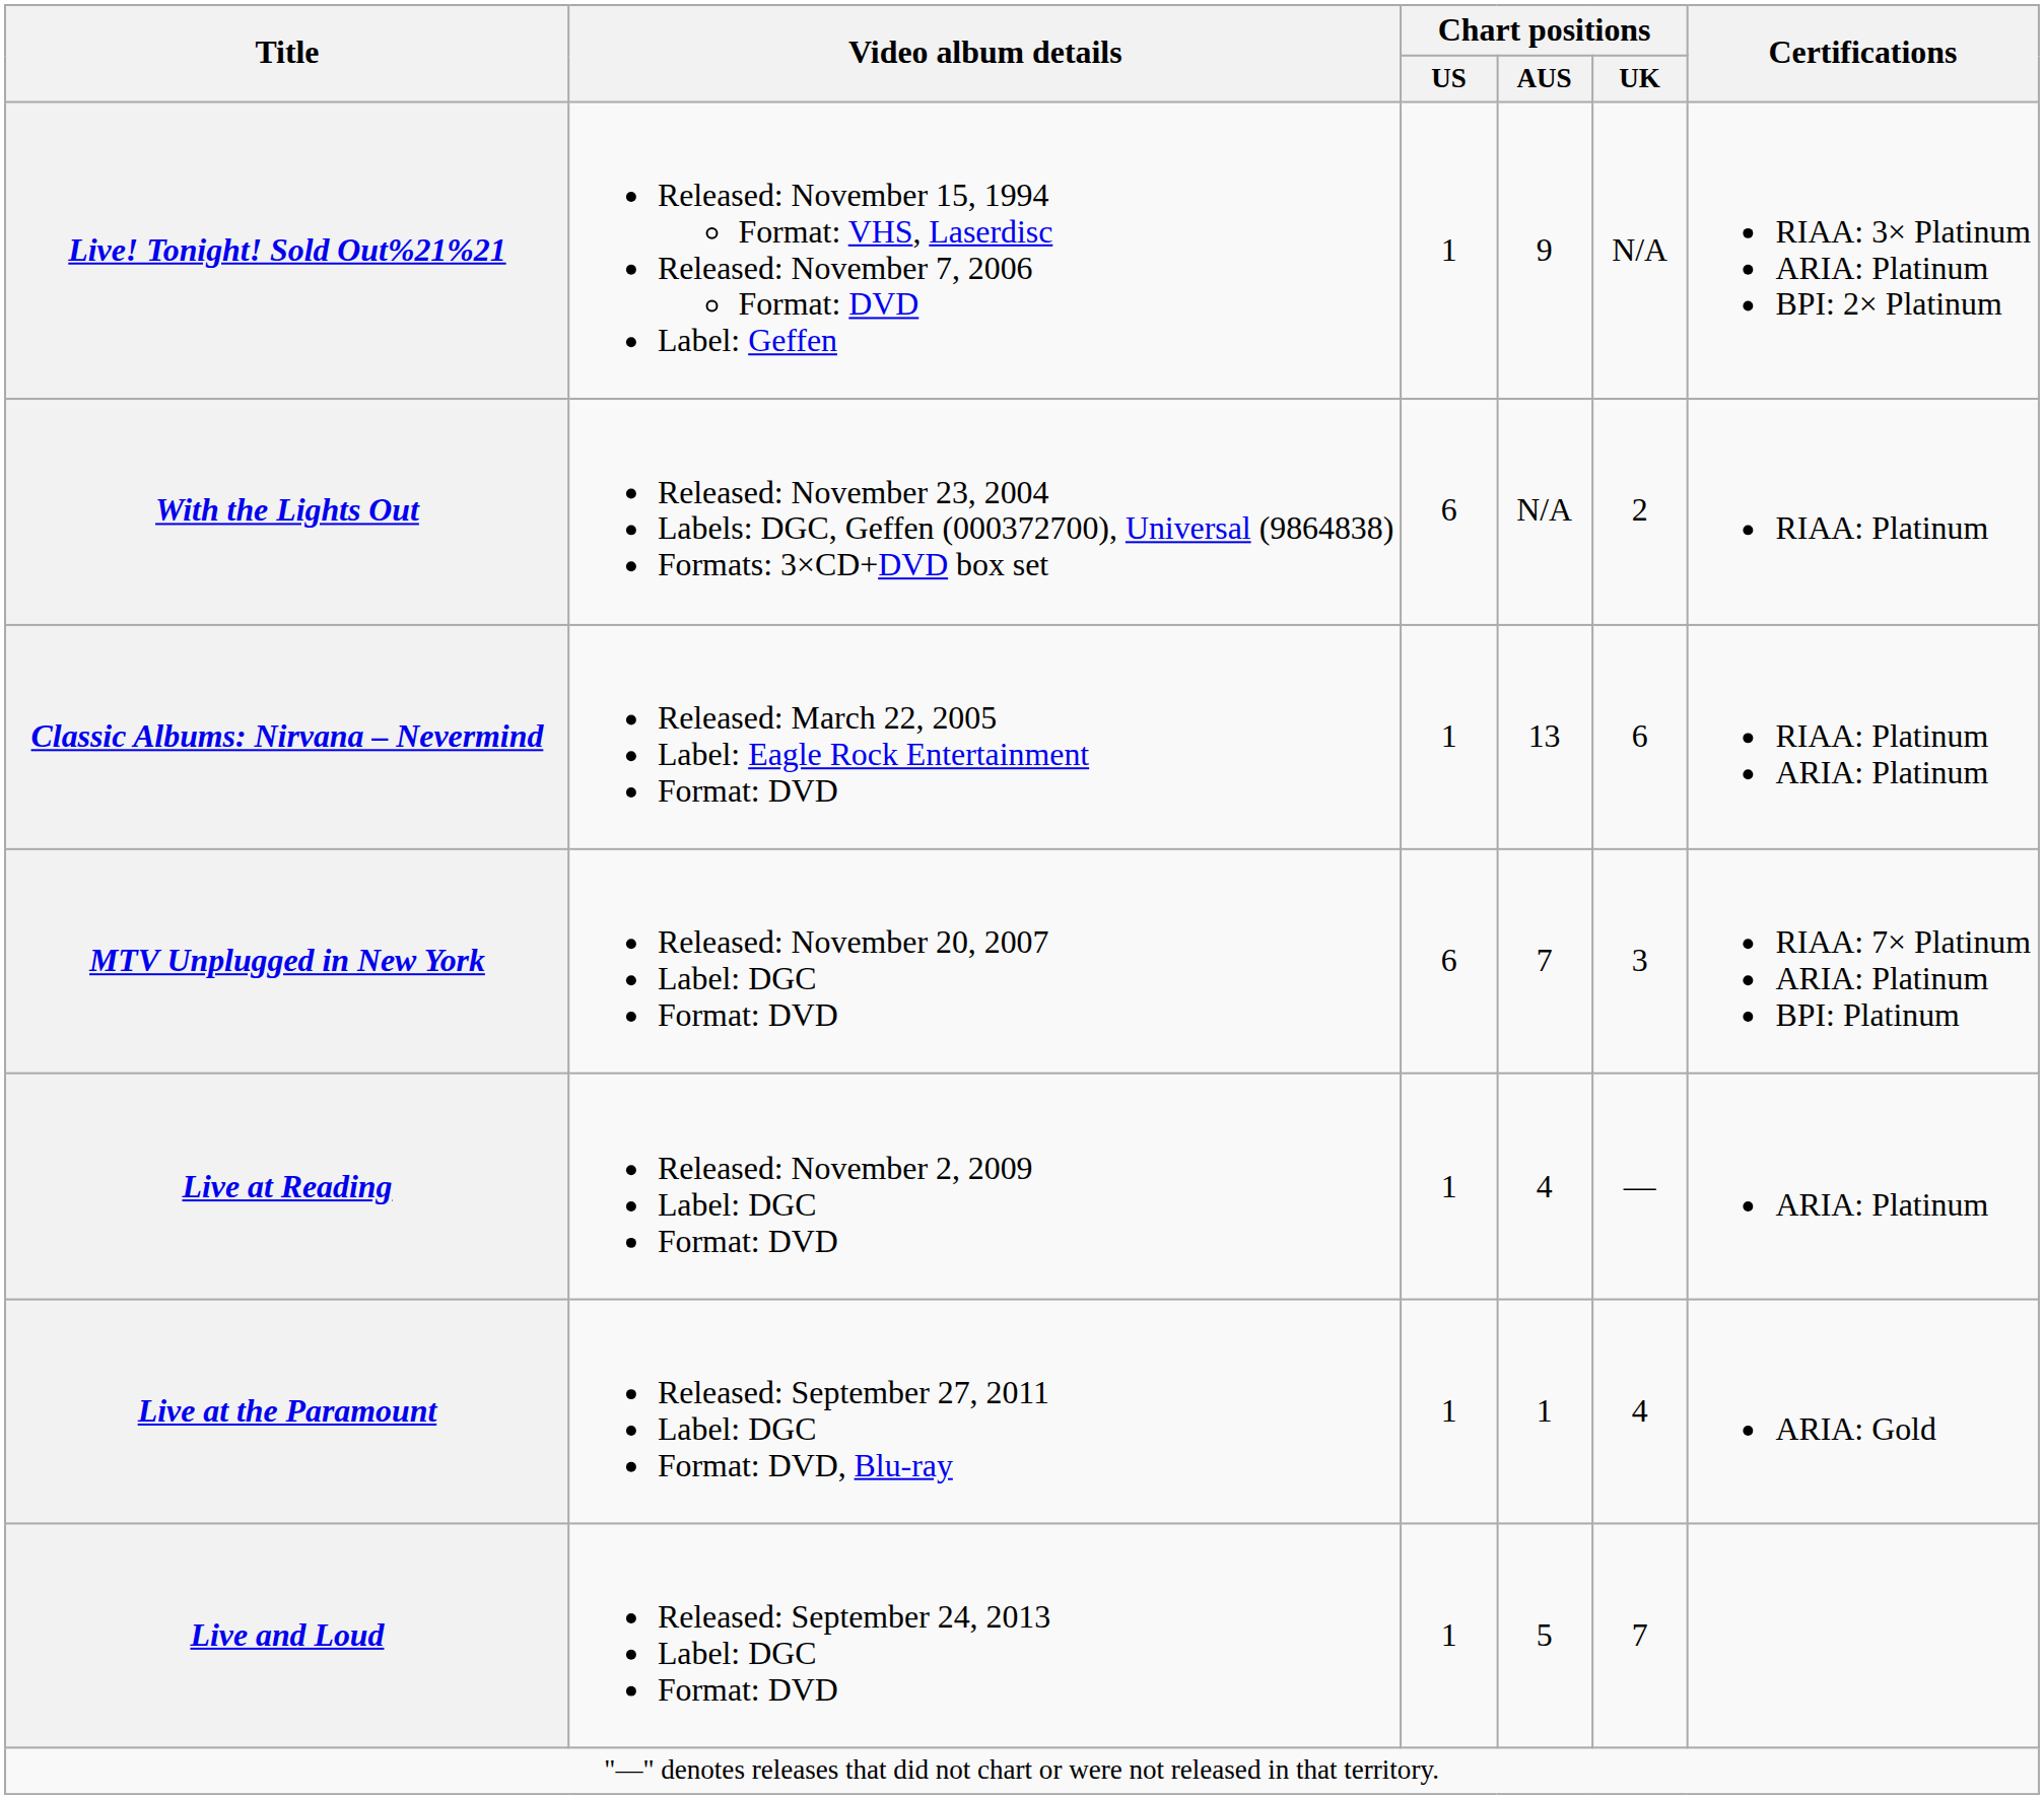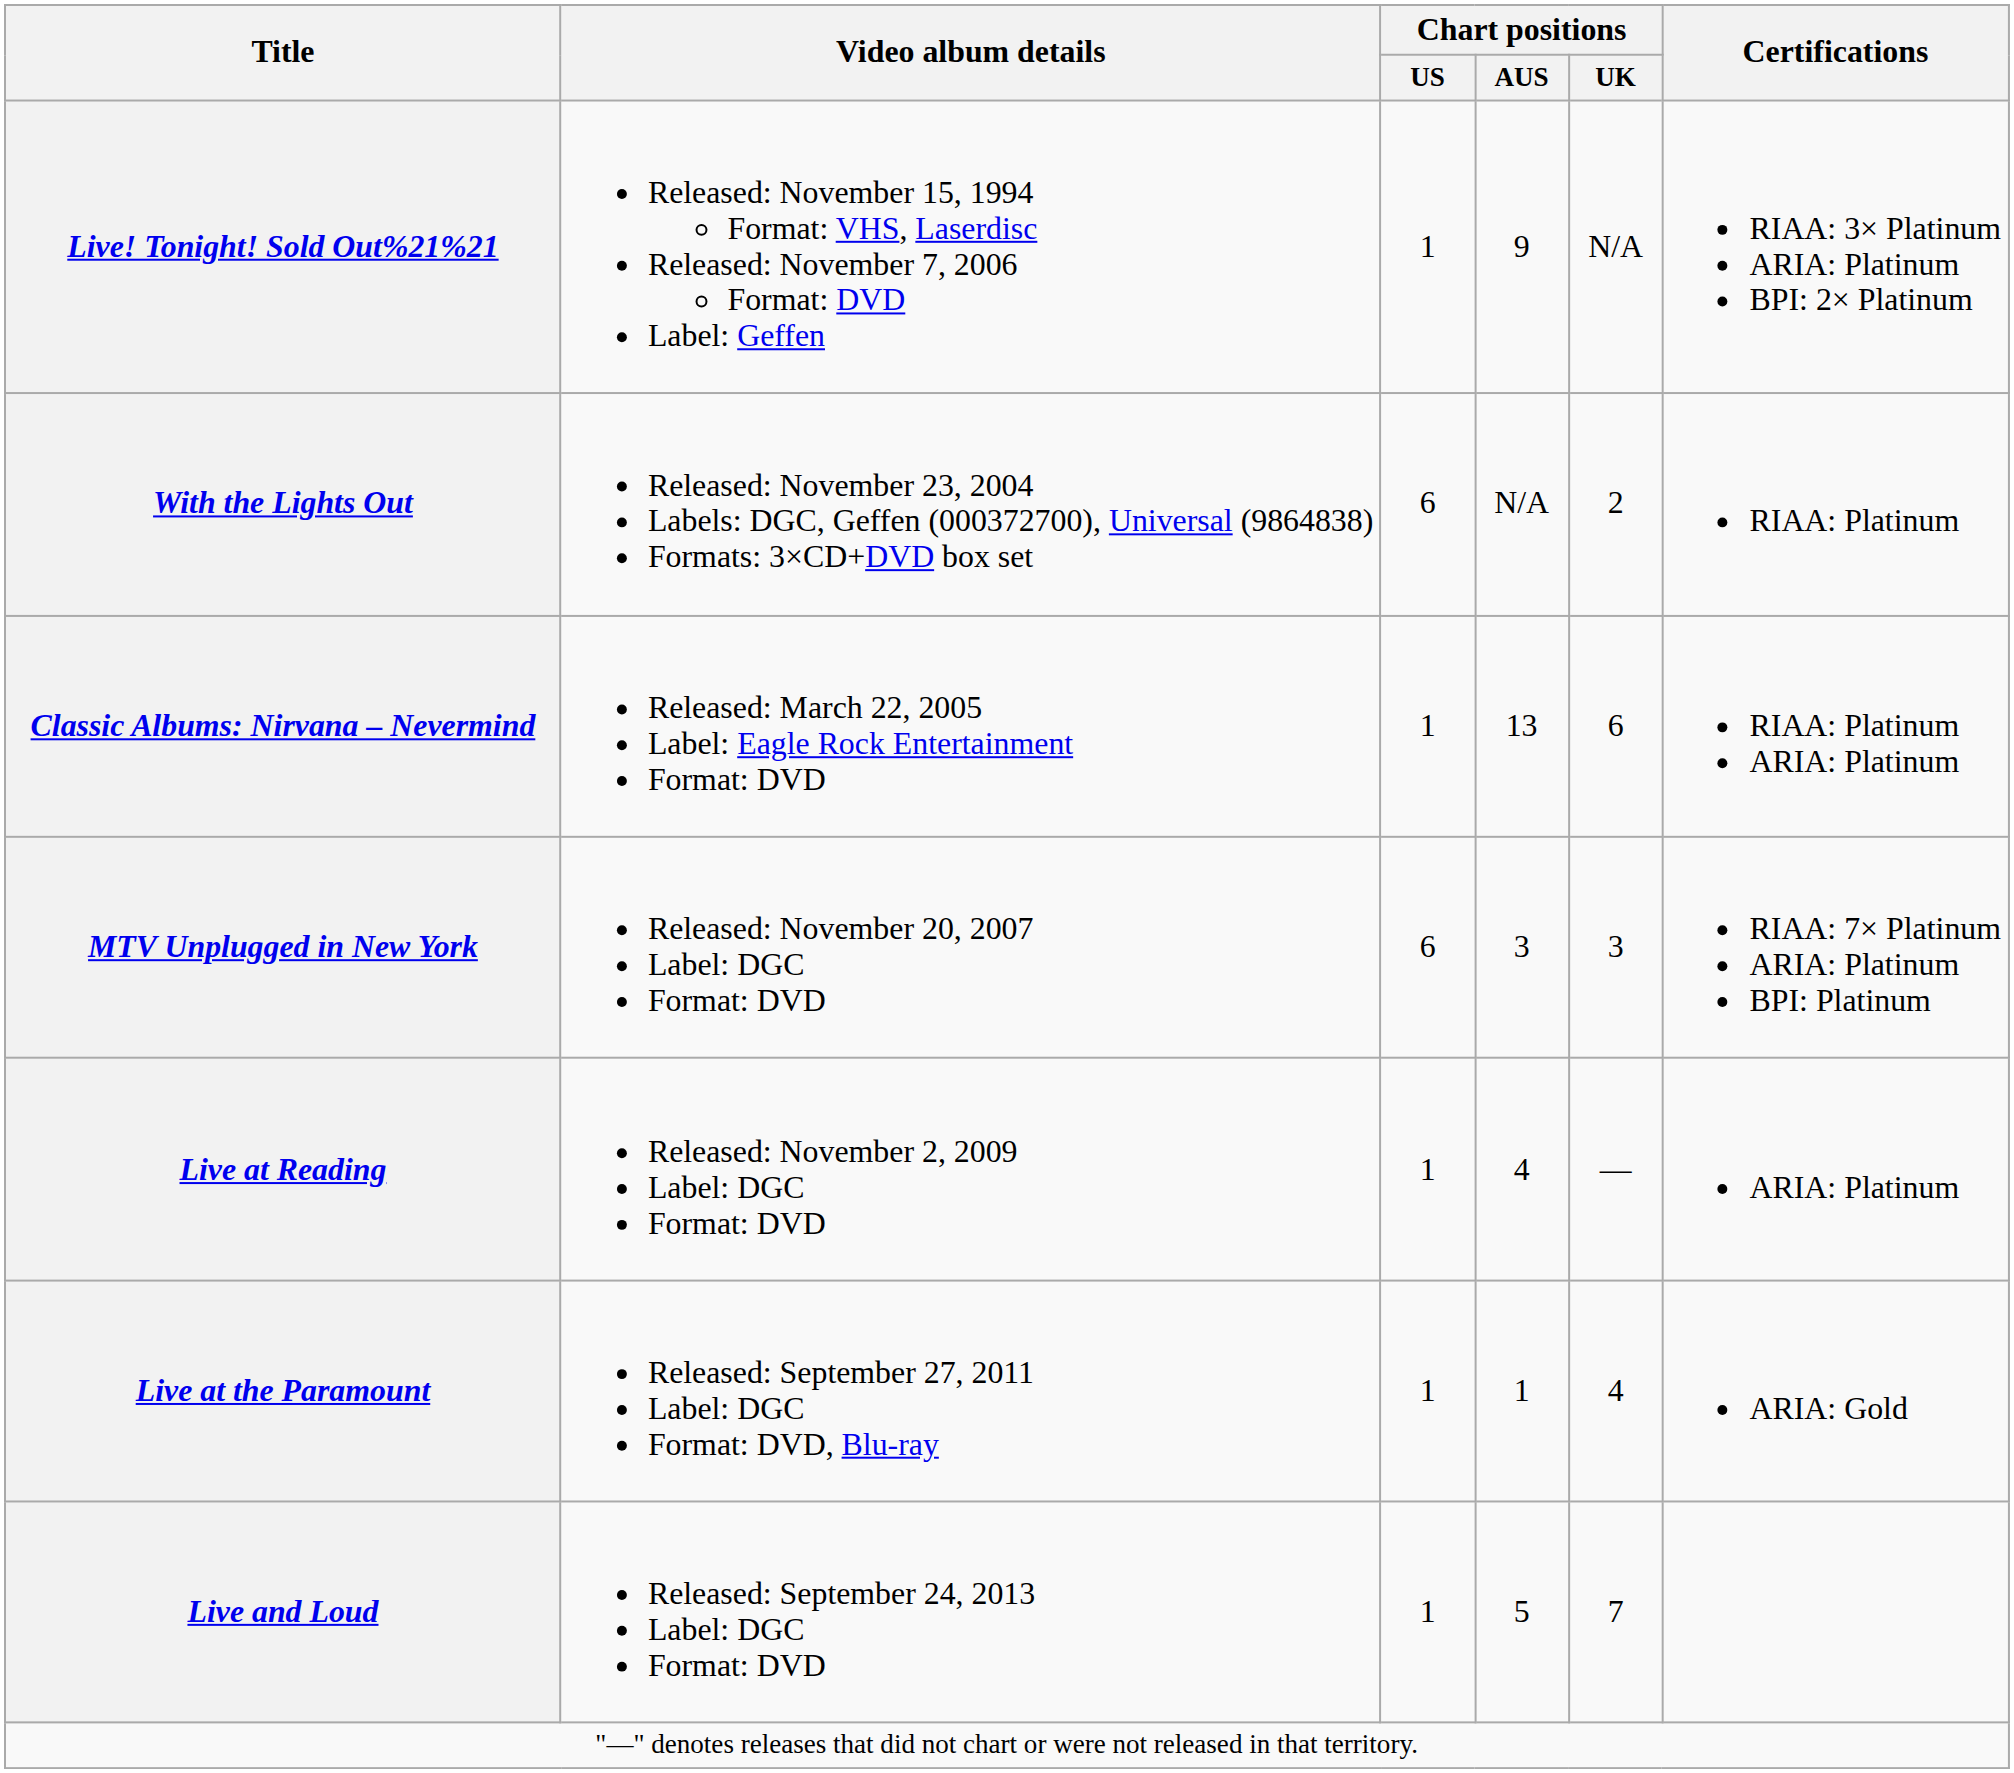MTV Unplugged in New York | Chart positions / AUS: 7 -> 3
